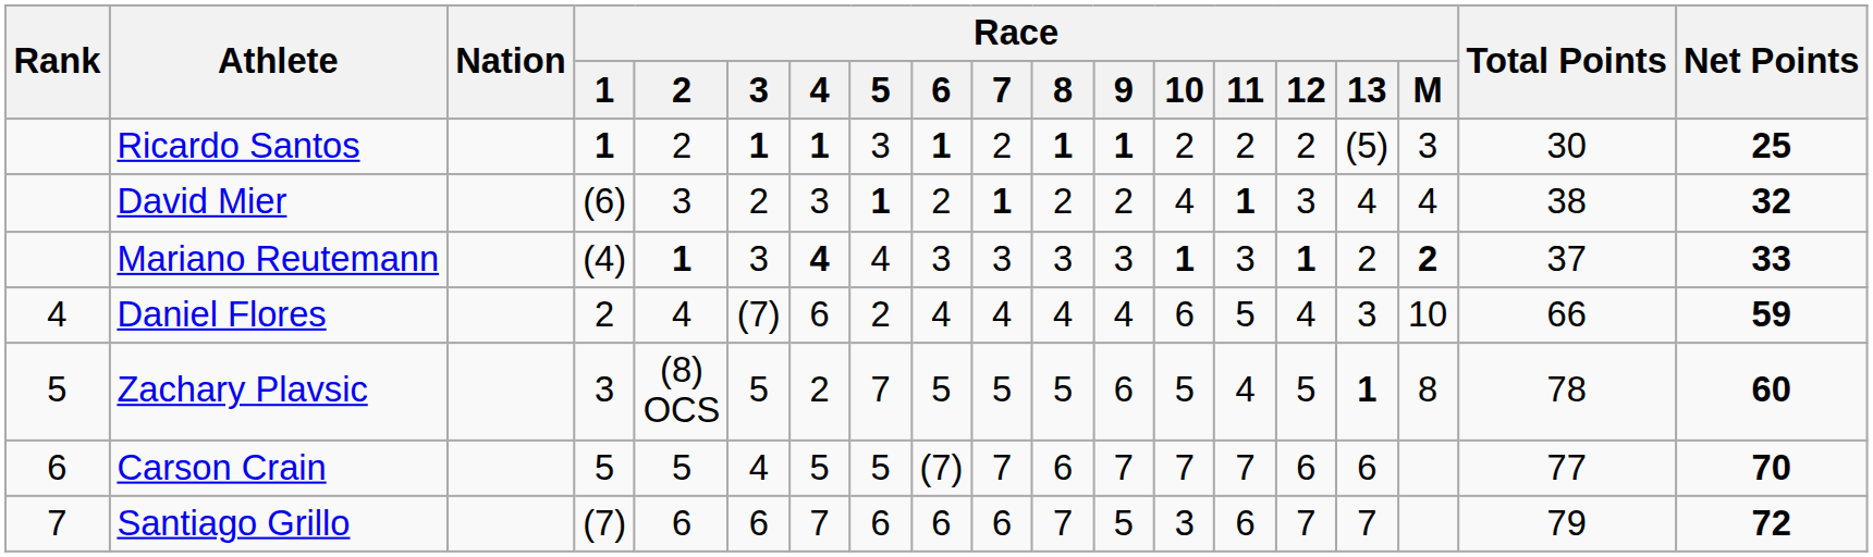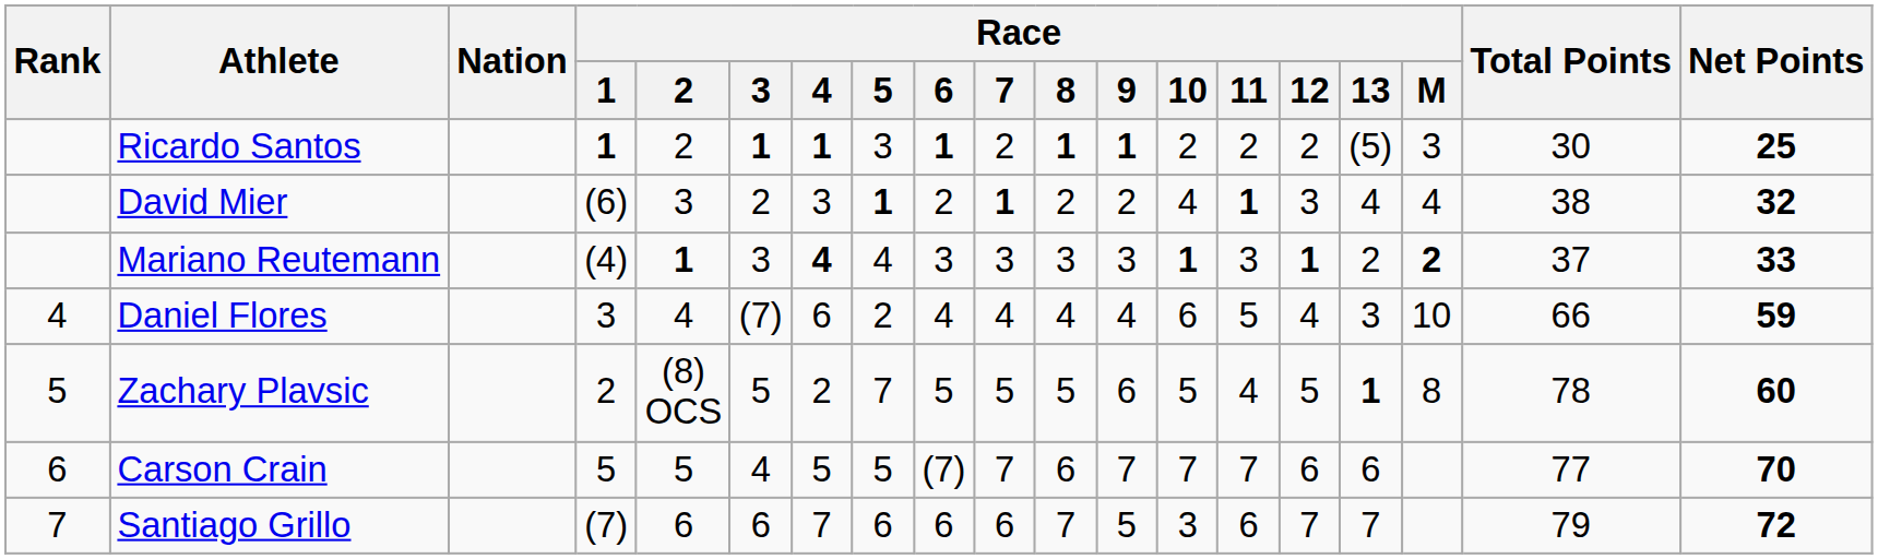Daniel Flores | Race / 1: 2 -> 3
Zachary Plavsic | Race / 1: 3 -> 2
